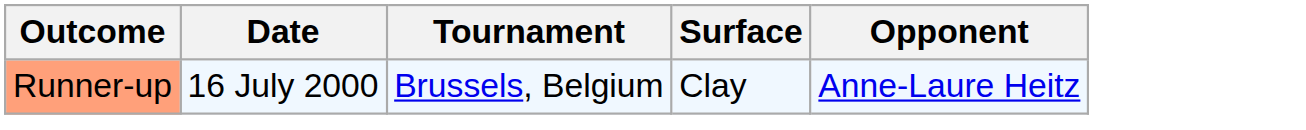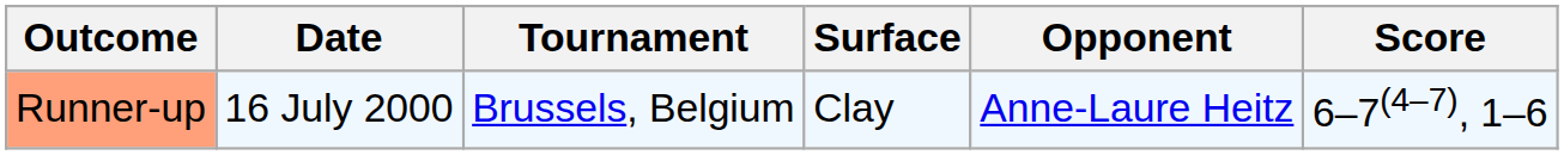+ column: Score | 6–7(4–7), 1–6
